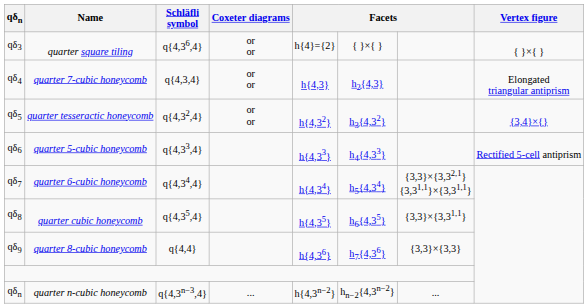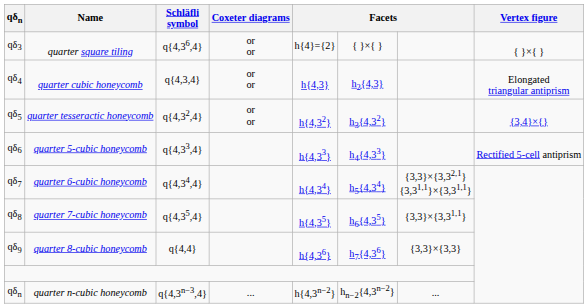qδ4 | Name: quarter 7-cubic honeycomb -> quarter cubic honeycomb
qδ8 | Name: quarter cubic honeycomb -> quarter 7-cubic honeycomb
